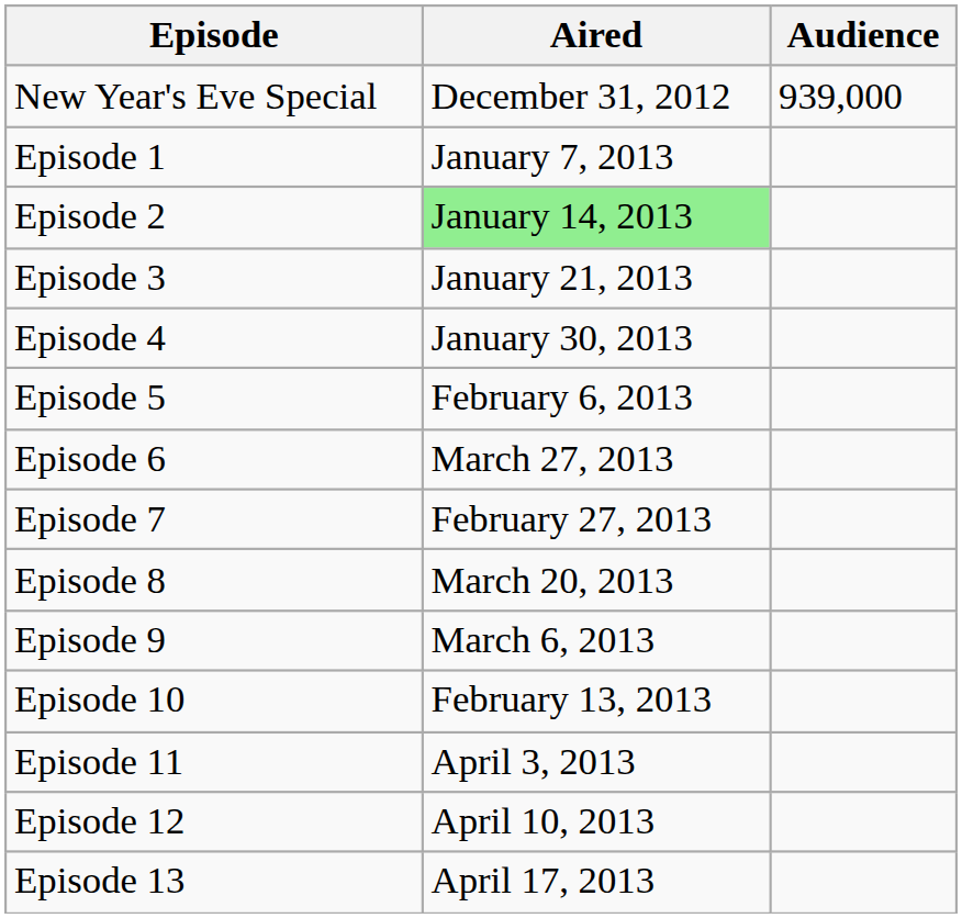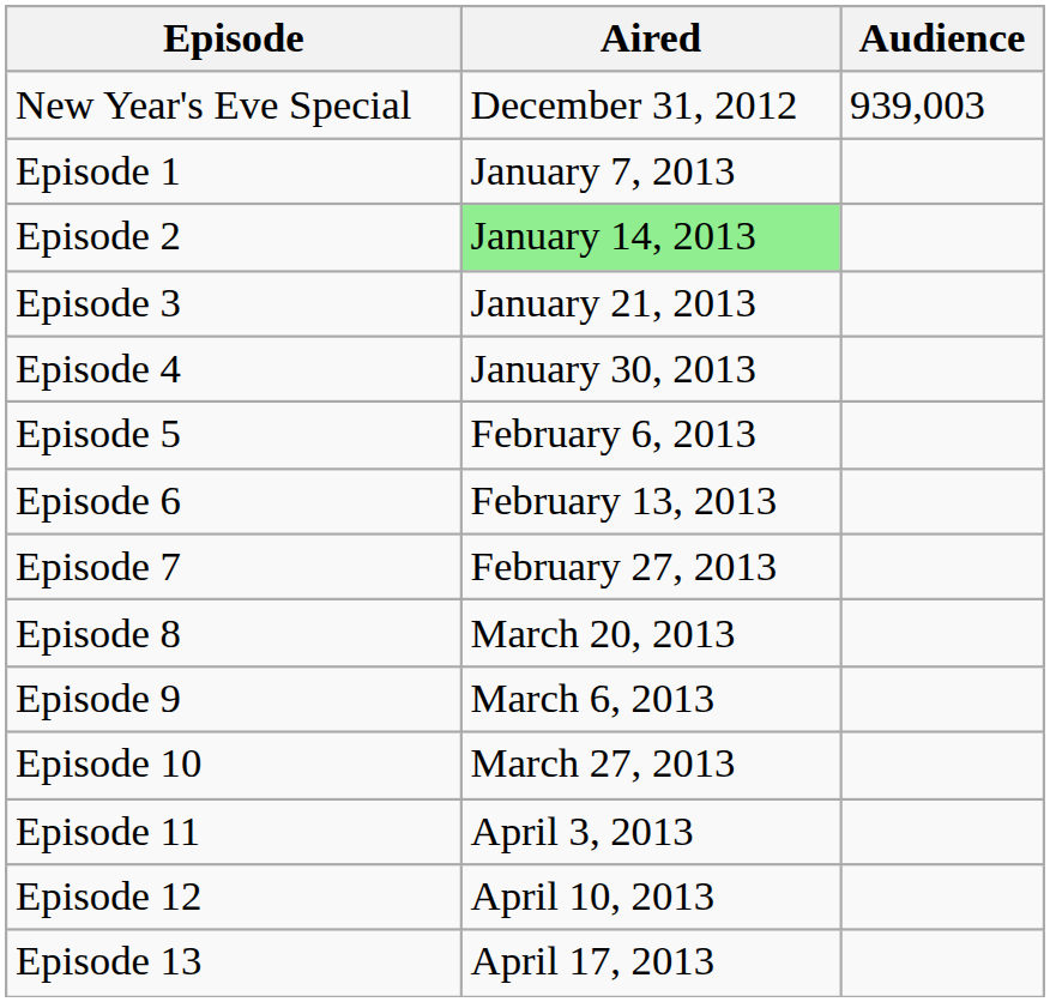New Year's Eve Special | Audience: 939,000 -> 939,003
Episode 6 | Aired: March 27, 2013 -> February 13, 2013
Episode 10 | Aired: February 13, 2013 -> March 27, 2013
